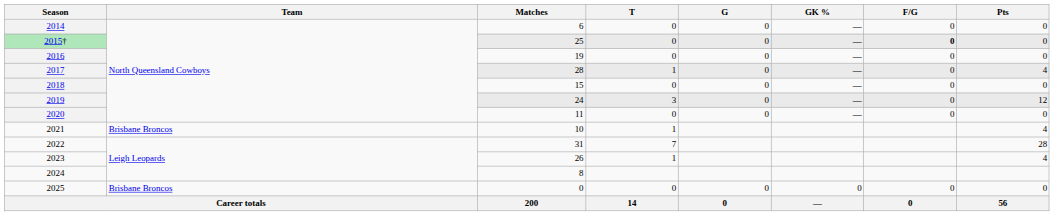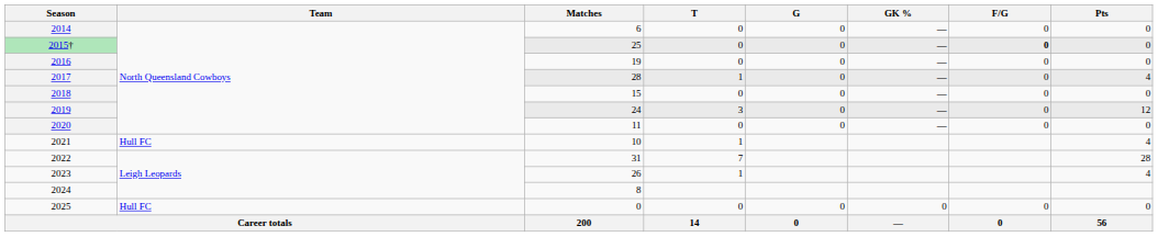2021 | Team: Brisbane Broncos -> Hull FC
2025 | Team: Brisbane Broncos -> Hull FC
